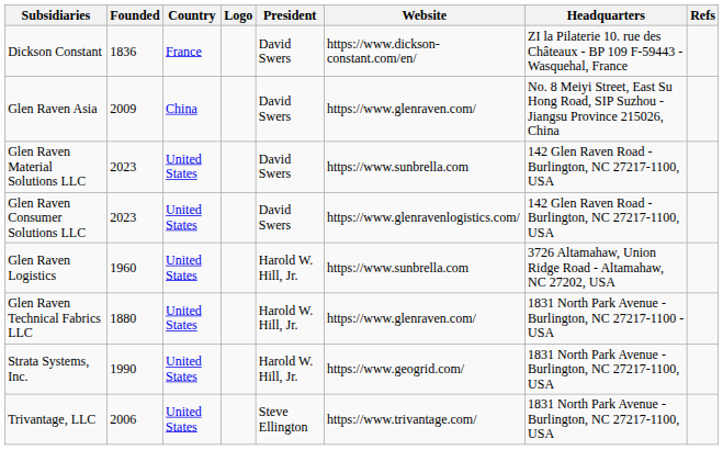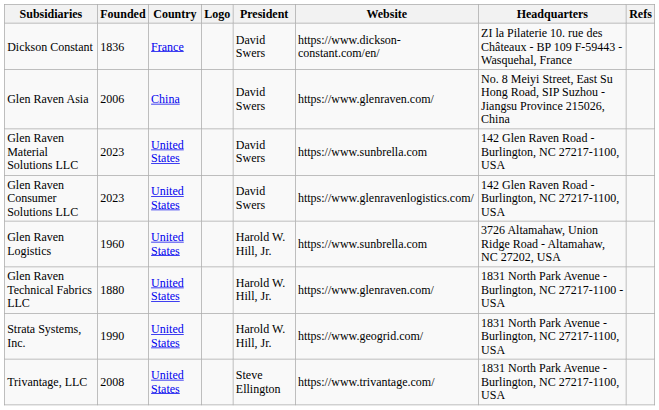Glen Raven Asia | Founded: 2009 -> 2006
Trivantage, LLC | Founded: 2006 -> 2008
